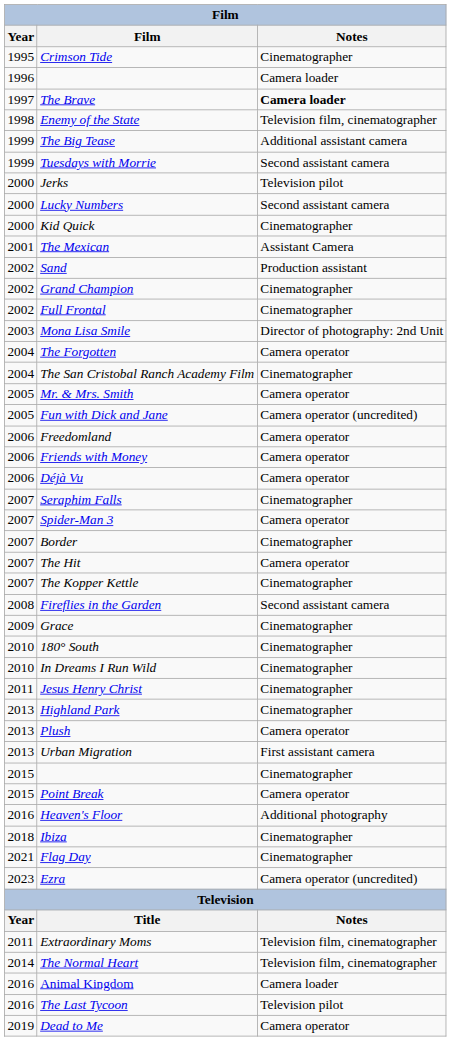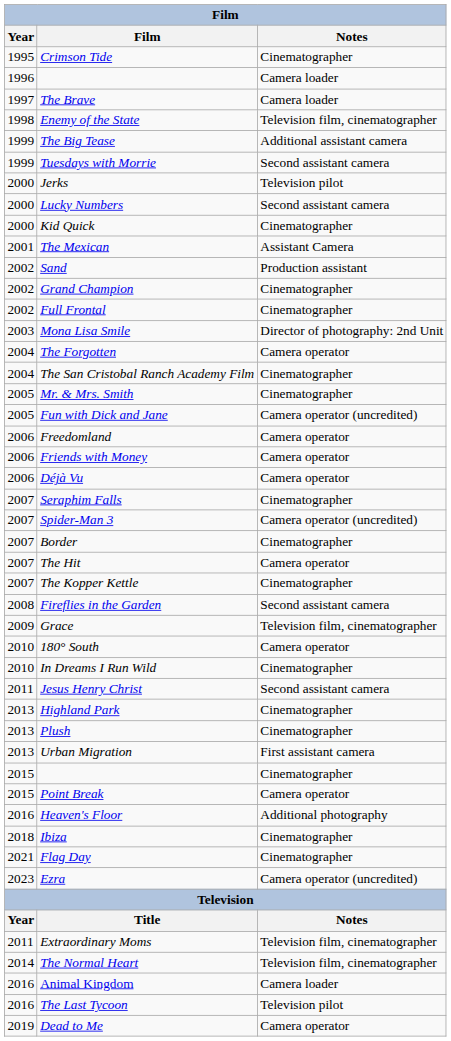The Brave | Notes: bold -> normal
Mr. & Mrs. Smith | Notes: Camera operator -> Cinematographer
Spider-Man 3 | Notes: Camera operator -> Camera operator (uncredited)
Grace | Notes: Cinematographer -> Television film, cinematographer
180° South | Notes: Cinematographer -> Camera operator
Jesus Henry Christ | Notes: Cinematographer -> Second assistant camera
Plush | Notes: Camera operator -> Cinematographer
